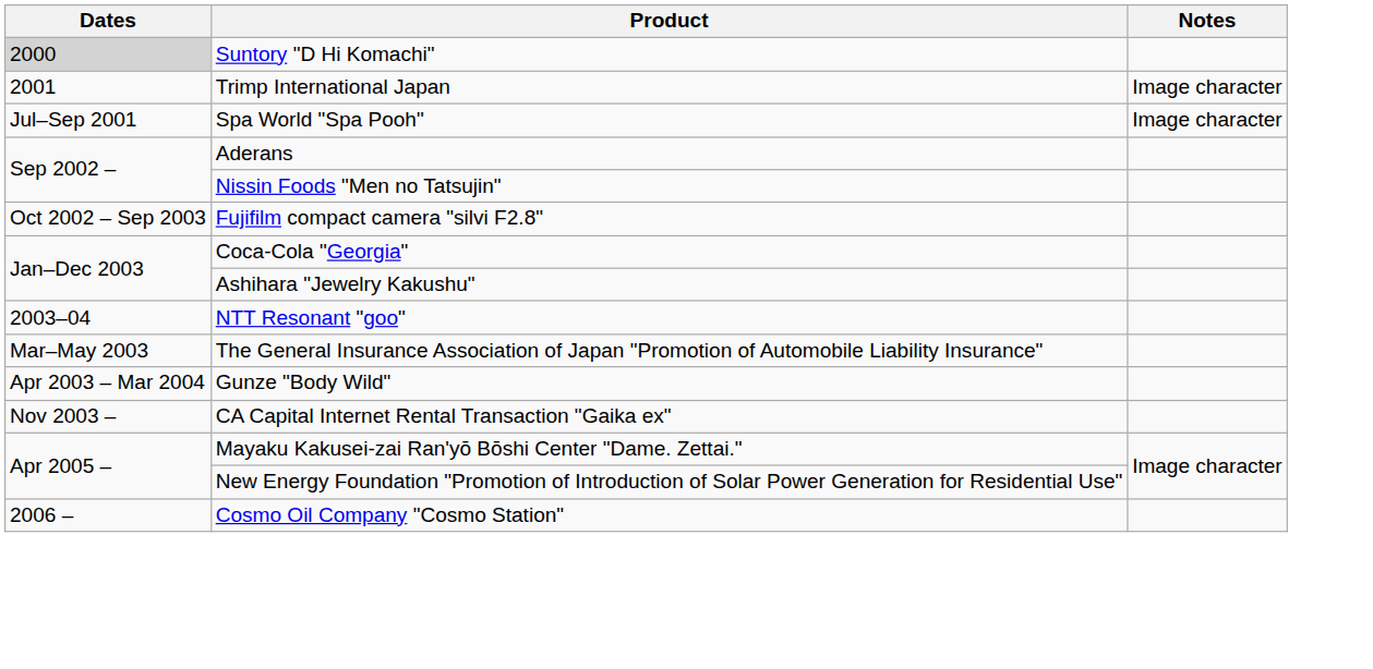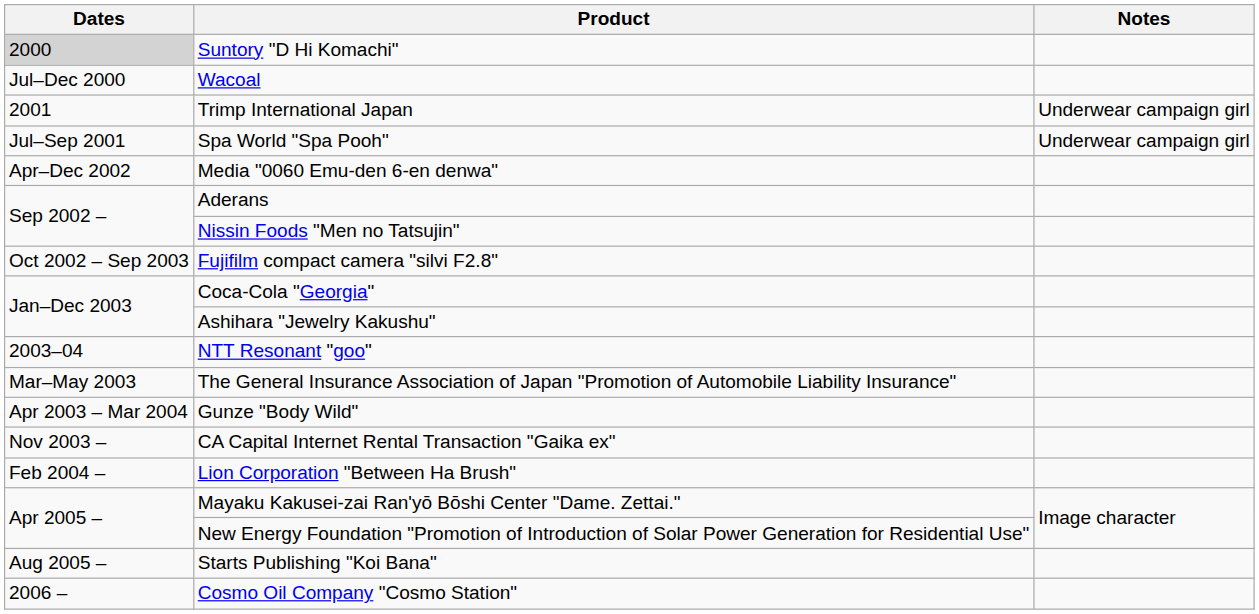+ row: Jul–Dec 2000 | Wacoal
Trimp International Japan | Notes: Image character -> Underwear campaign girl
Spa World "Spa Pooh" | Notes: Image character -> Underwear campaign girl
+ row: Apr–Dec 2002 | Media "0060 Emu-den 6-en denwa"
+ row: Feb 2004 – | Lion Corporation "Between Ha Brush"
+ row: Aug 2005 – | Starts Publishing "Koi Bana"
